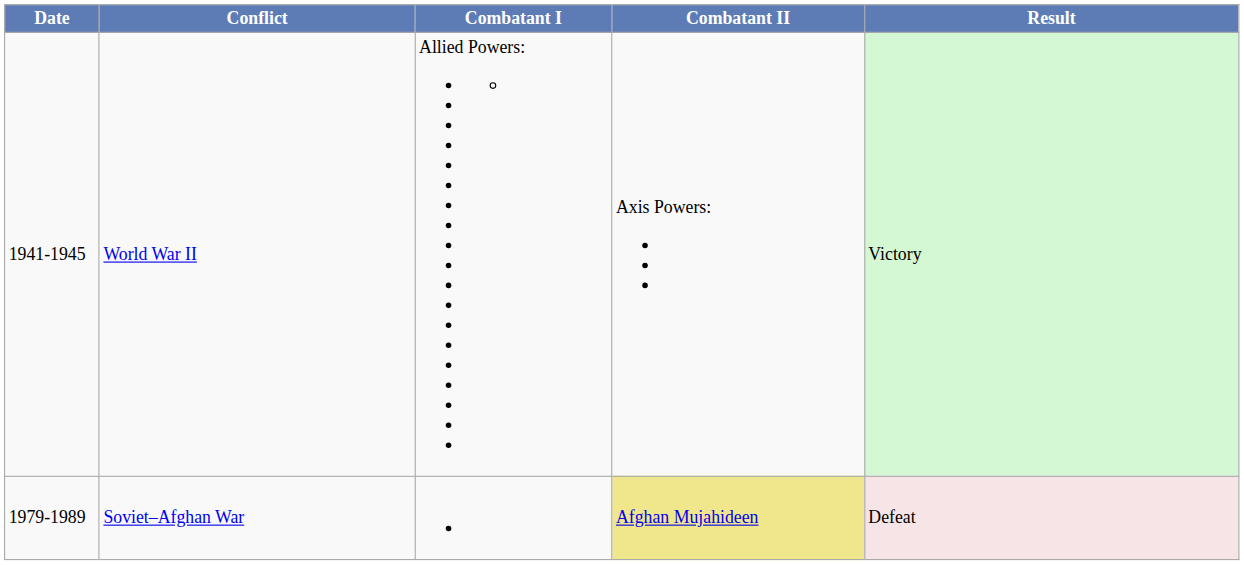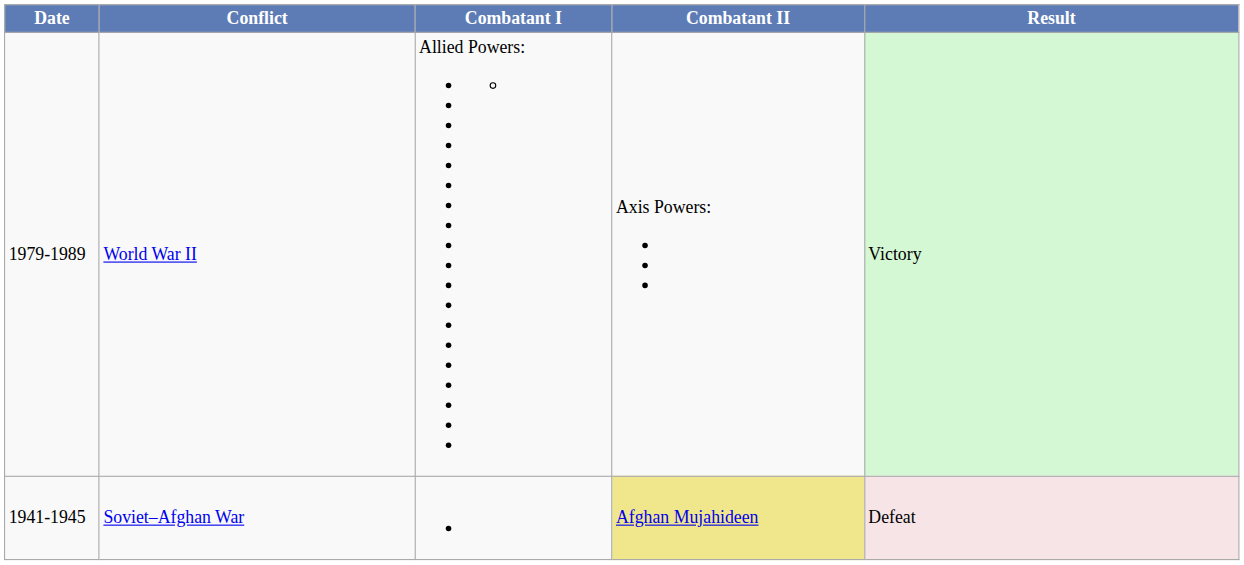World War II | Date: 1941-1945 -> 1979-1989
Soviet–Afghan War | Date: 1979-1989 -> 1941-1945
